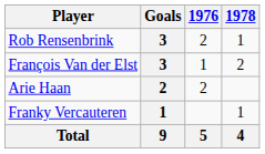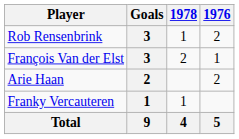columns swapped: 1976 <-> 1978
